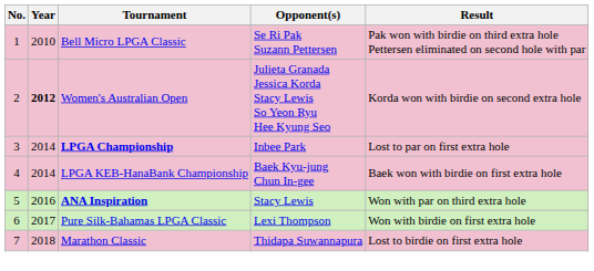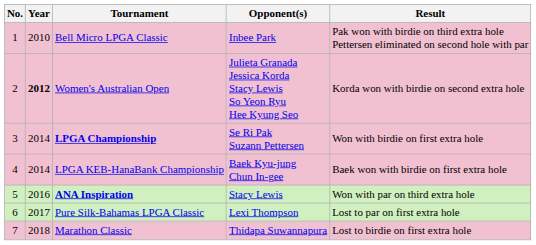Bell Micro LPGA Classic | Opponent(s): Se Ri Pak Suzann Pettersen -> Inbee Park
LPGA Championship | Opponent(s): Inbee Park -> Se Ri Pak Suzann Pettersen
LPGA Championship | Result: Lost to par on first extra hole -> Won with birdie on first extra hole
Pure Silk-Bahamas LPGA Classic | Result: Won with birdie on first extra hole -> Lost to par on first extra hole
